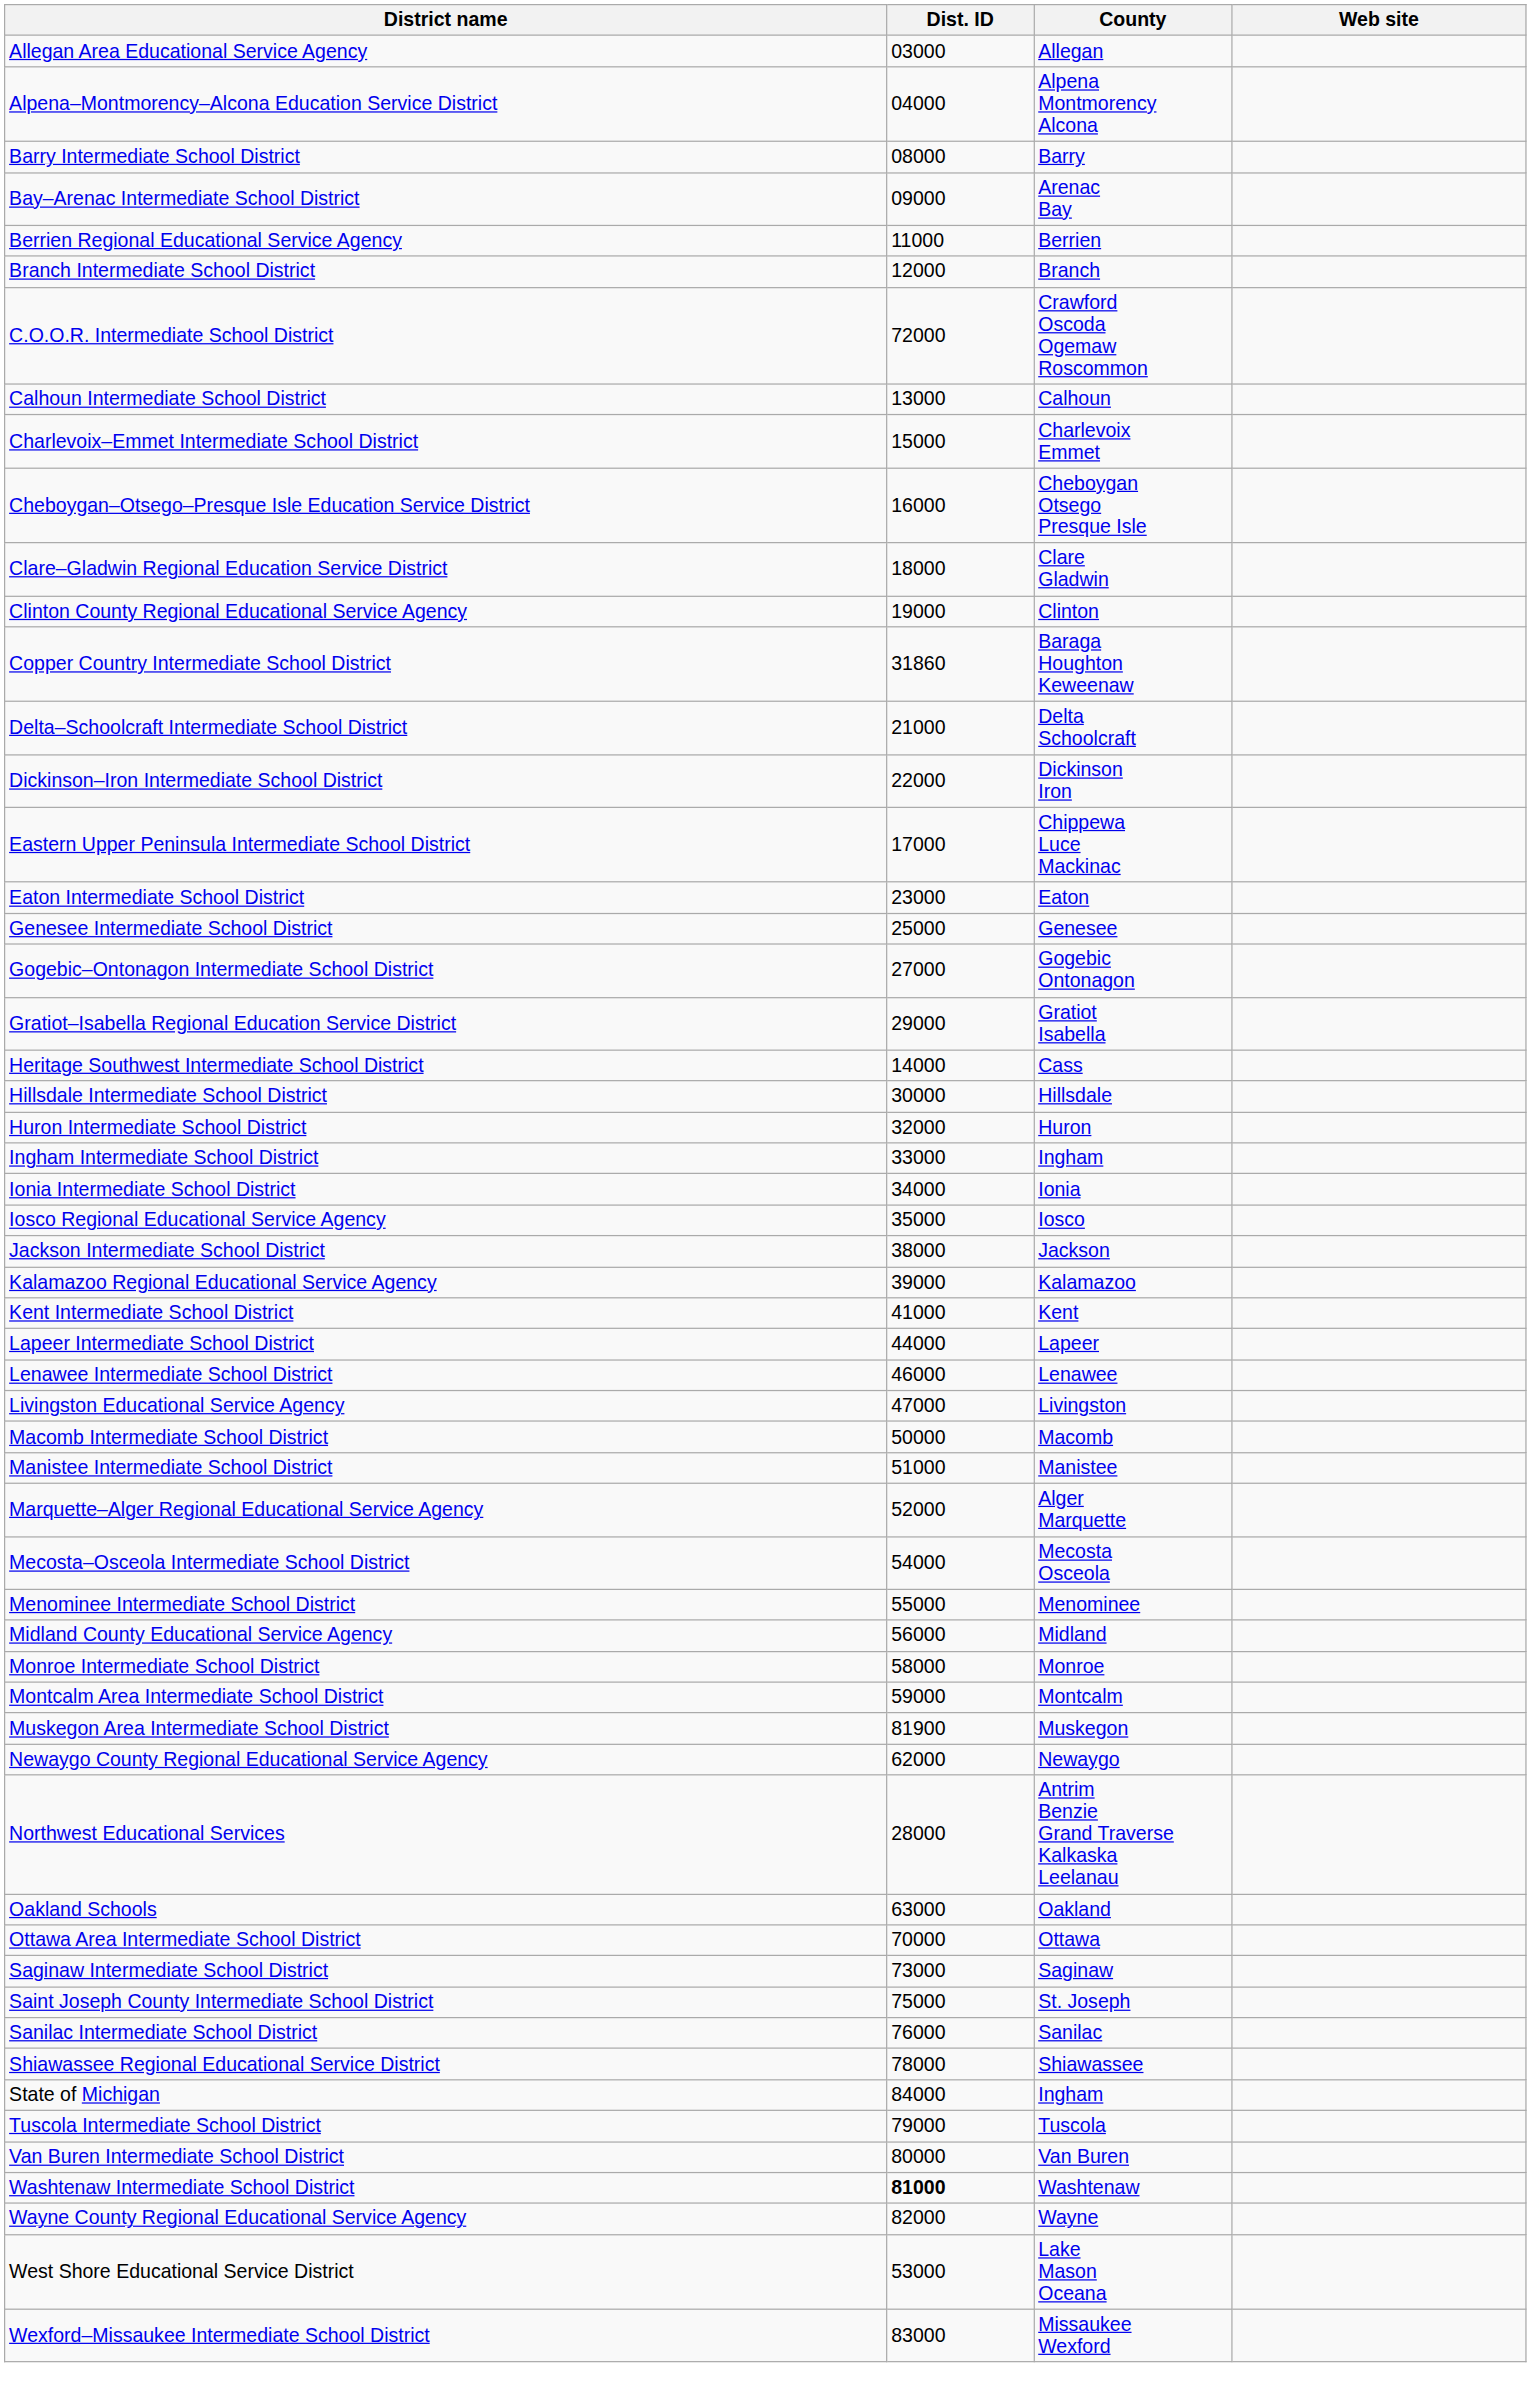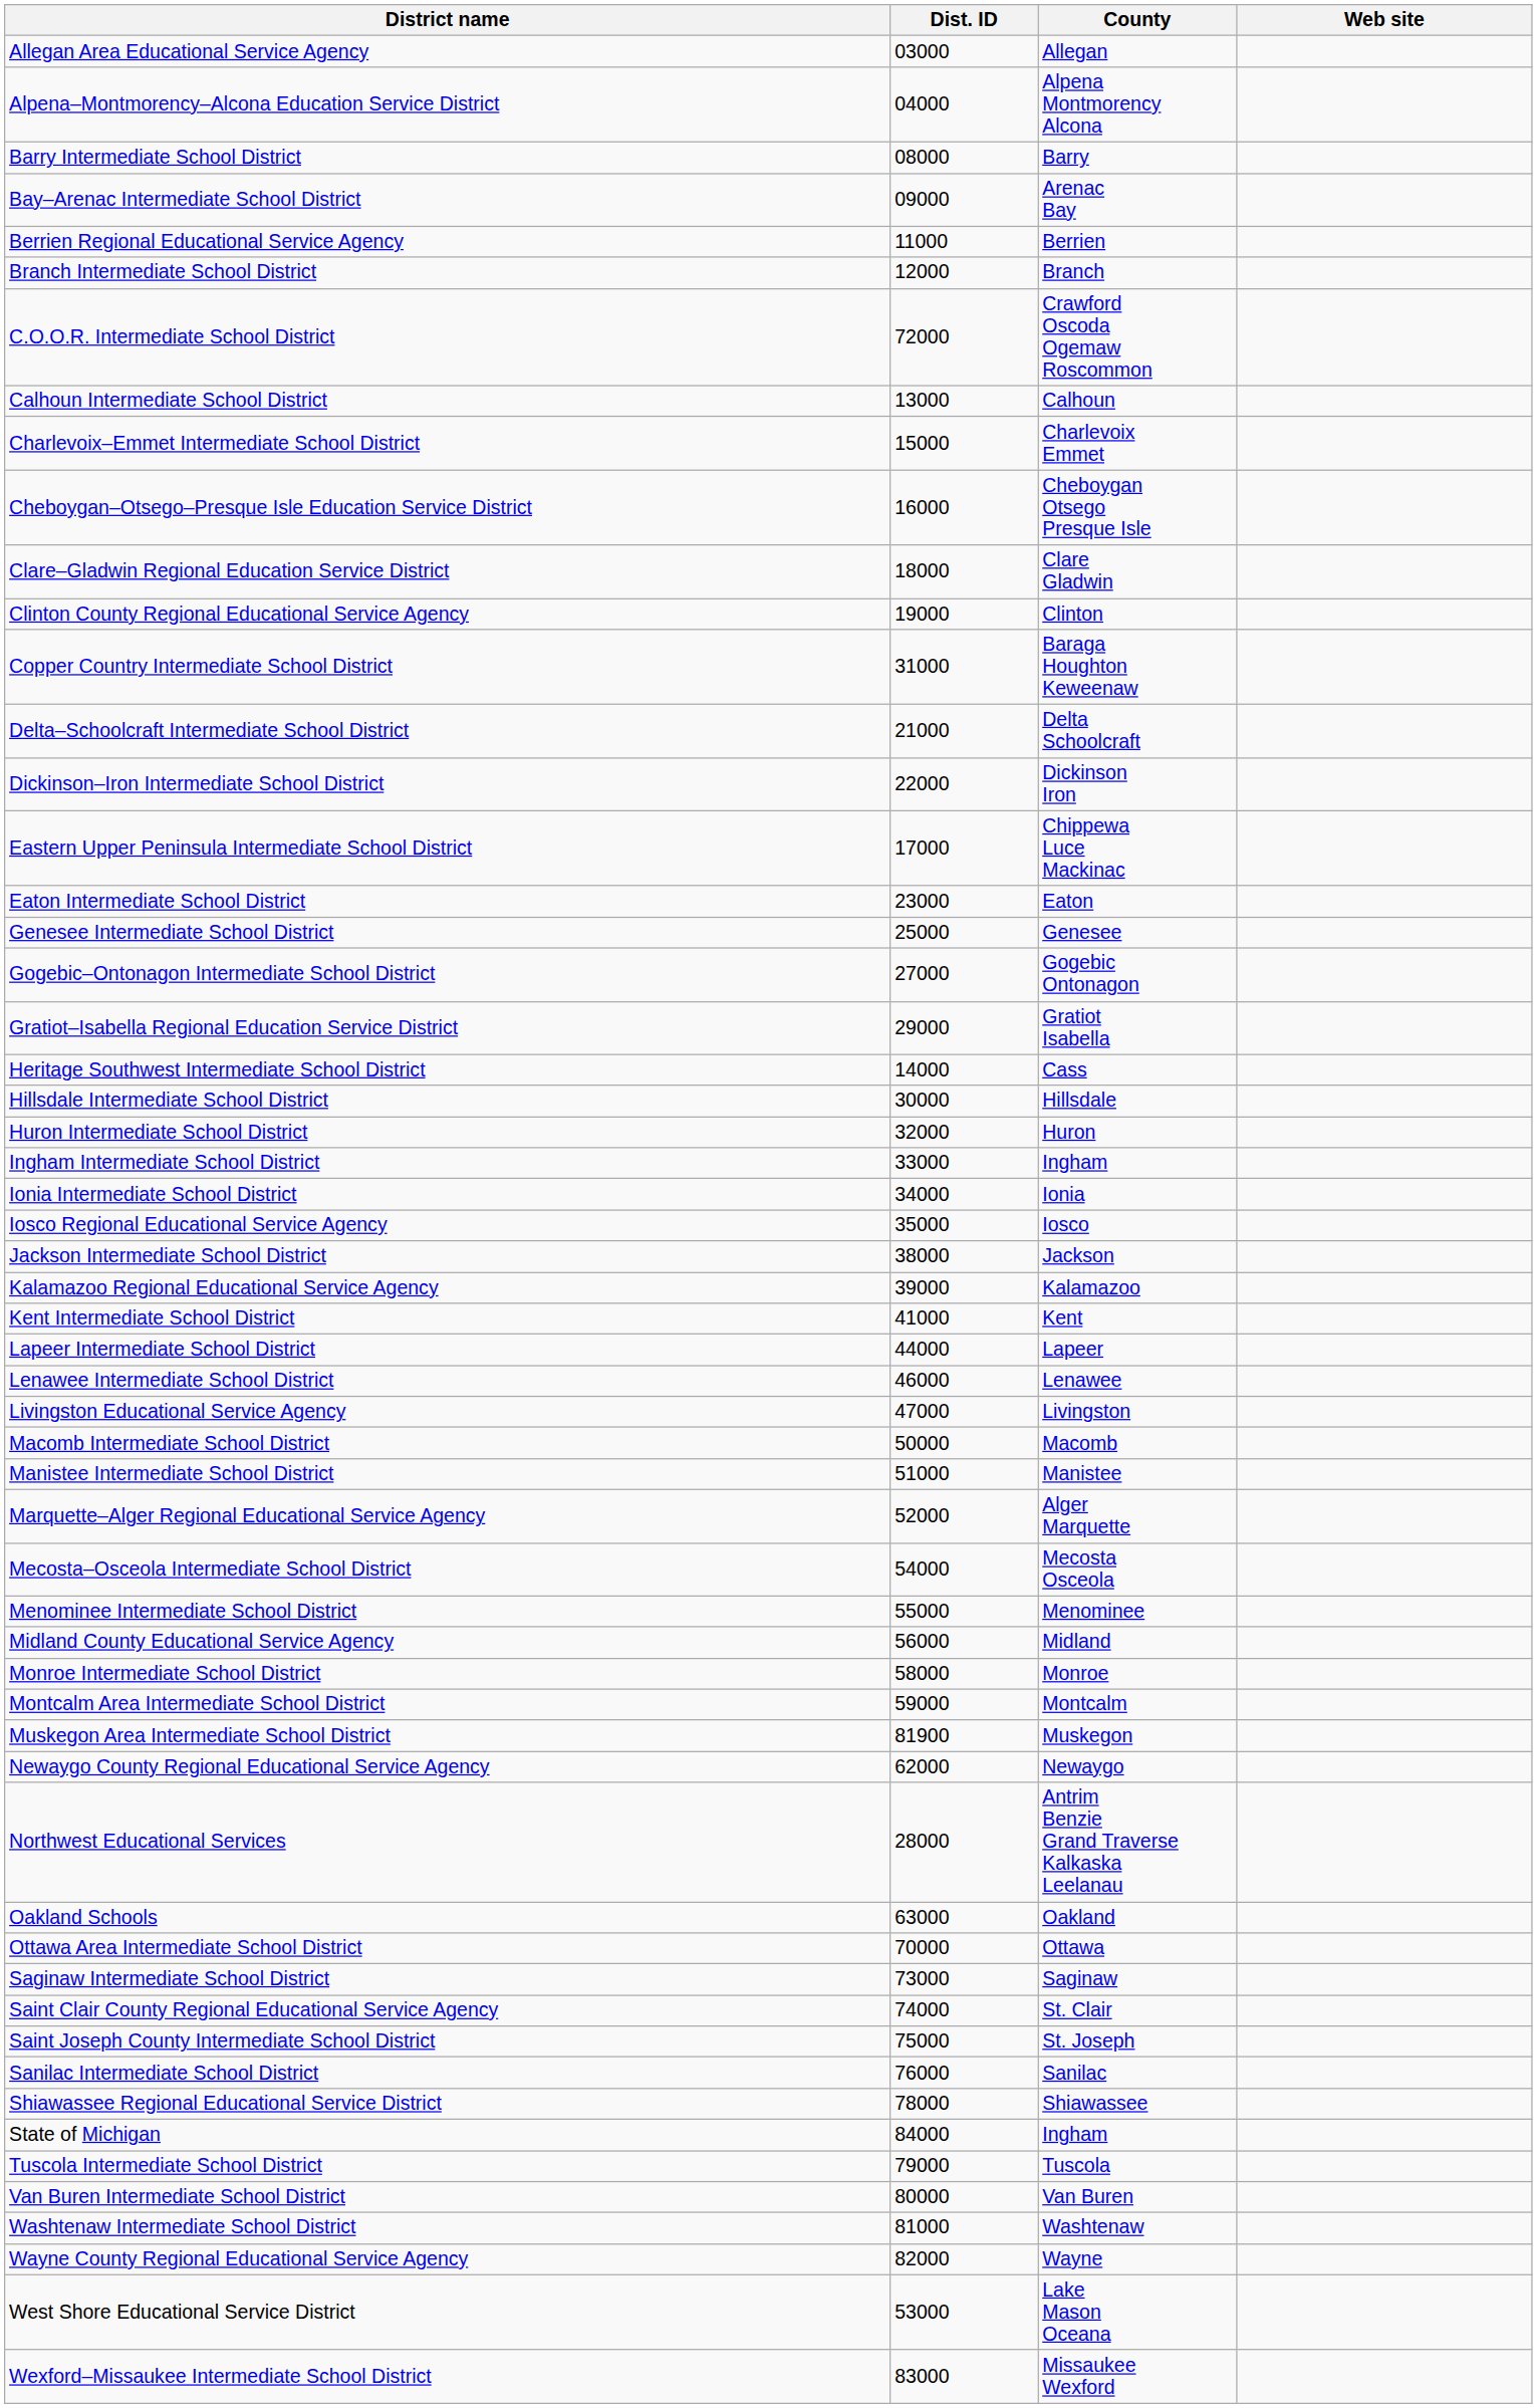Copper Country Intermediate School District | Dist. ID: 31860 -> 31000
+ row: Saint Clair County Regional Educational Service Agency | 74000 | St. Clair
Washtenaw Intermediate School District | Dist. ID: bold -> normal
